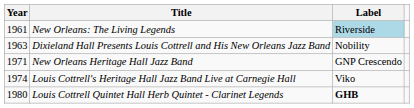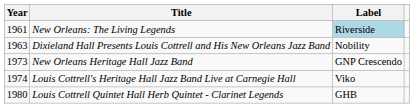New Orleans Heritage Hall Jazz Band | Year: 1971 -> 1973
Louis Cottrell Quintet Hall Herb Quintet - Clarinet Legends | Label: bold -> normal
